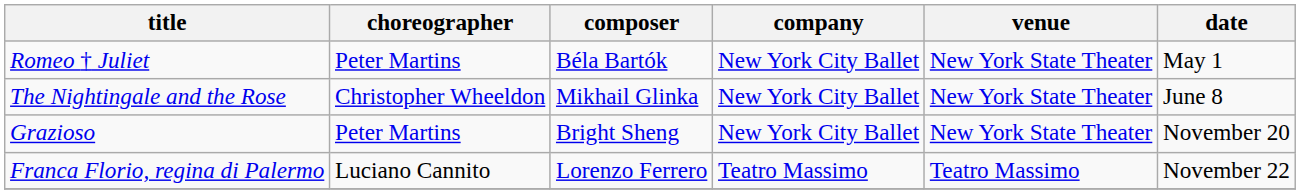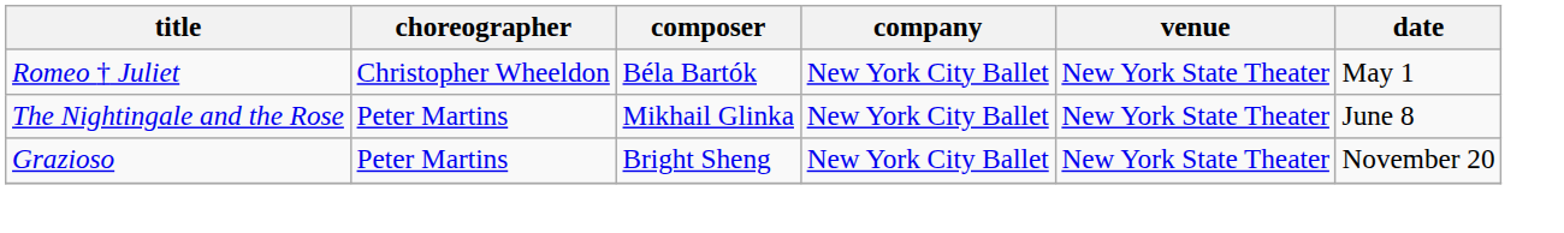Romeo † Juliet | choreographer: Peter Martins -> Christopher Wheeldon
The Nightingale and the Rose | choreographer: Christopher Wheeldon -> Peter Martins
- row: Franca Florio, regina di Palermo | Luciano Cannito | Lorenzo Ferrero | Teatro Massimo | Teatro Massimo | November 22
